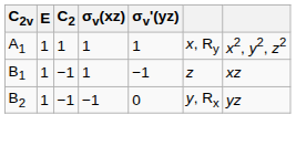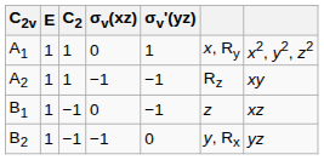A1 | σv(xz): 1 -> 0
+ row: A2 | 1 | 1 | −1 | −1 | Rz | xy
B1 | σv(xz): 1 -> 0
